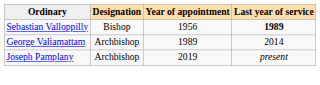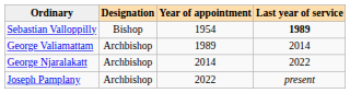Sebastian Valloppilly | Year of appointment: 1956 -> 1954
+ row: George Njaralakatt | Archbishop | 2014 | 2022
Joseph Pamplany | Year of appointment: 2019 -> 2022
